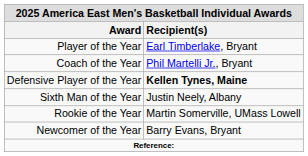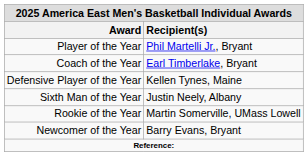Player of the Year | Recipient(s): Earl Timberlake, Bryant -> Phil Martelli Jr., Bryant
Coach of the Year | Recipient(s): Phil Martelli Jr., Bryant -> Earl Timberlake, Bryant
Defensive Player of the Year | Recipient(s): bold -> normal
